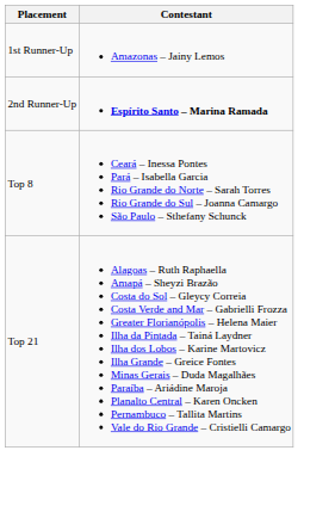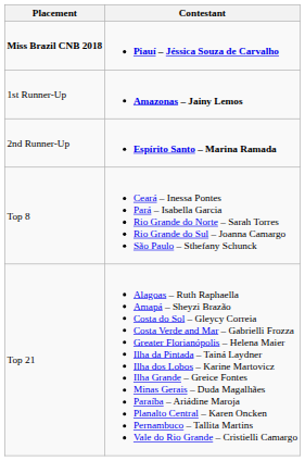+ row: Miss Brazil CNB 2018 | Piauí – Jéssica Souza de Carvalho
1st Runner-Up | Contestant: normal -> bold
